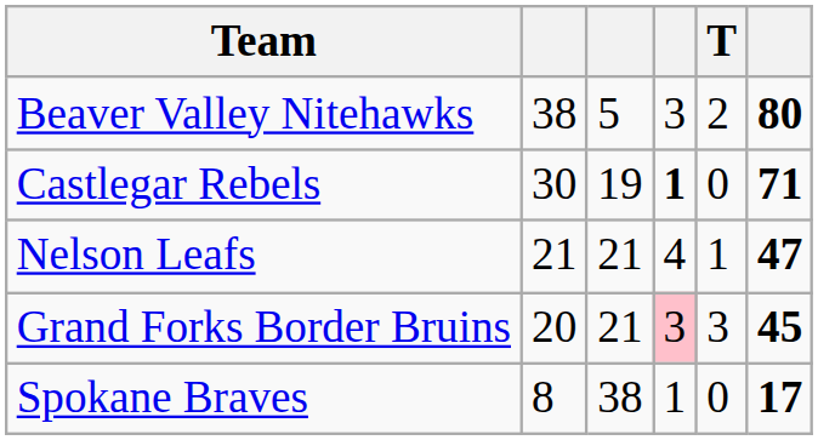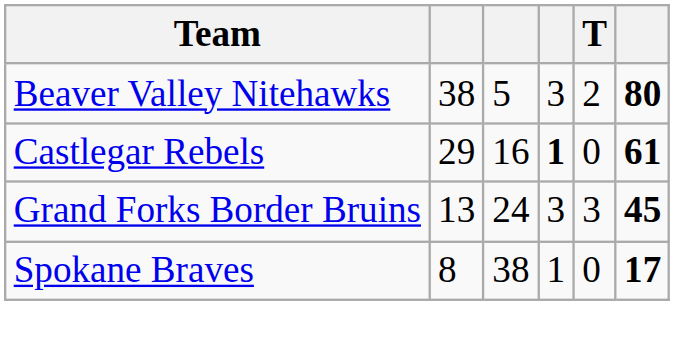Castlegar Rebels | column 2: 30 -> 29
Castlegar Rebels | column 3: 19 -> 16
Castlegar Rebels | column 6: 71 -> 61
- row: Nelson Leafs | 21 | 21 | 4 | 1 | 47
Grand Forks Border Bruins | column 2: 20 -> 13
Grand Forks Border Bruins | column 3: 21 -> 24
Grand Forks Border Bruins | column 4: pink background -> no background
